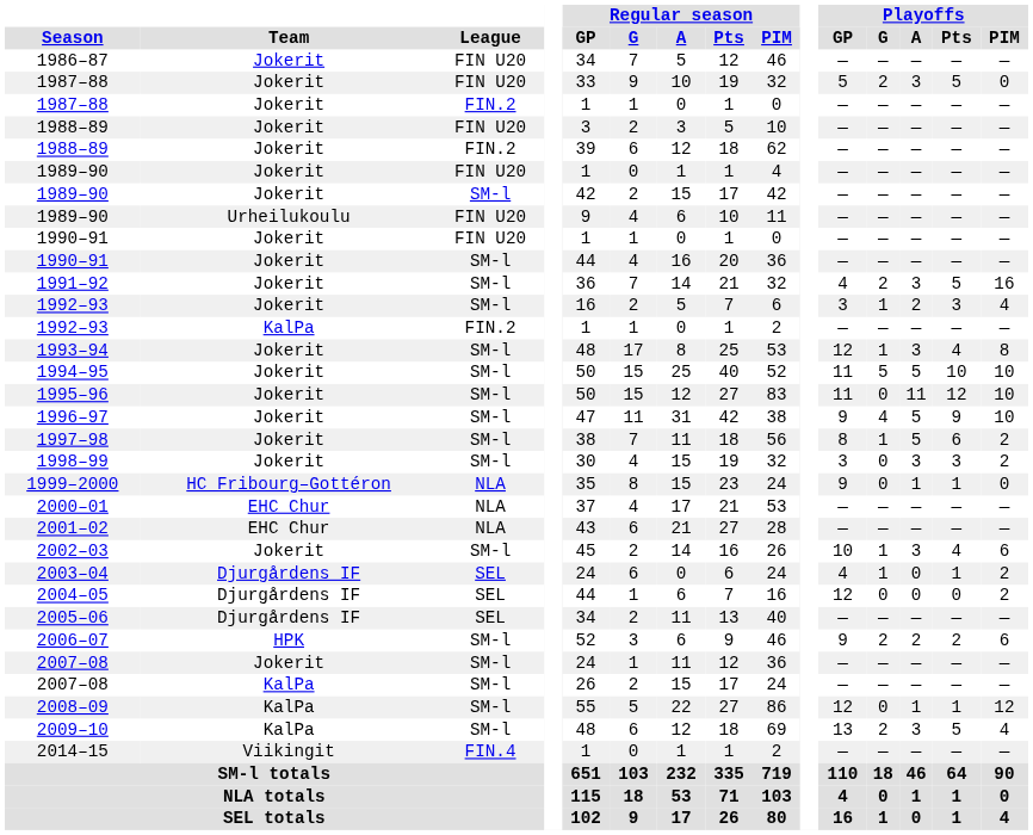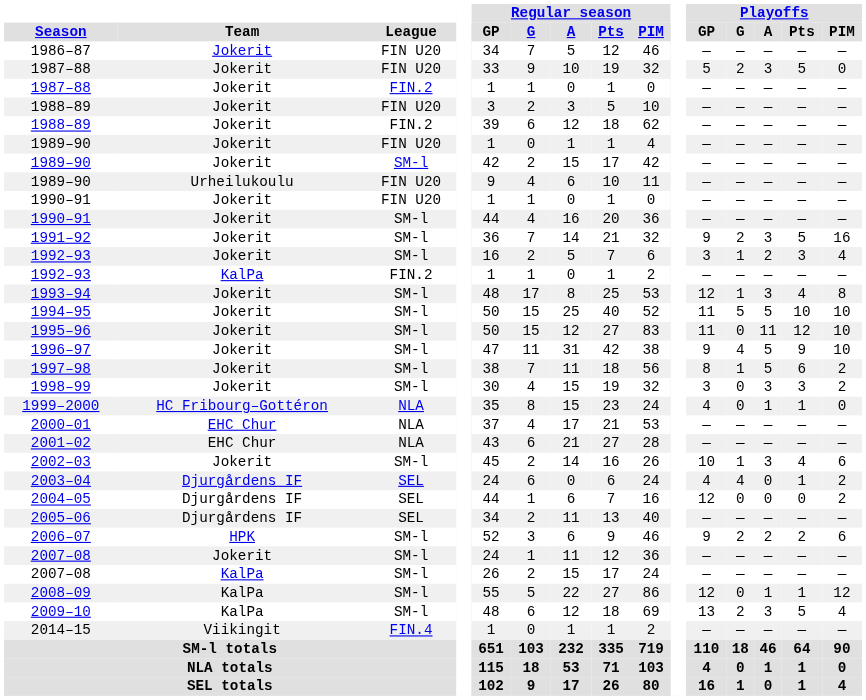1991–92 | Playoffs / GP: 4 -> 9
1999–2000 | Playoffs / GP: 9 -> 4
2003–04 | Playoffs / G: 1 -> 4
